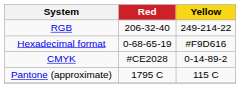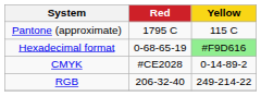rows swapped: RGB <-> Pantone (approximate)
Hexadecimal format | Yellow: no background -> lightgreen background
